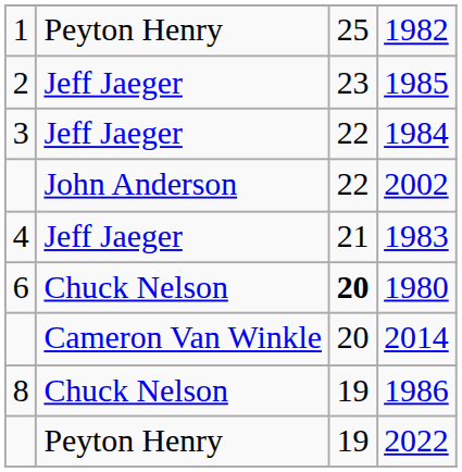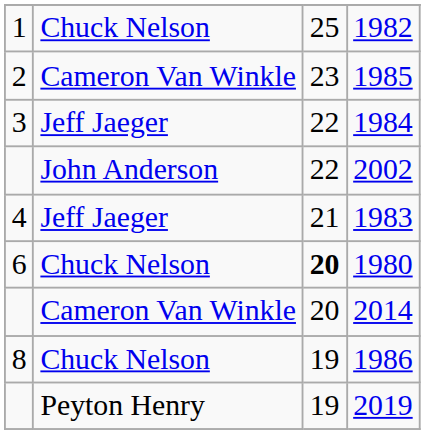1982 | column 2: Peyton Henry -> Chuck Nelson
1985 | column 2: Jeff Jaeger -> Cameron Van Winkle
+ row: Peyton Henry | 19 | 2019
- row: Peyton Henry | 19 | 2022
